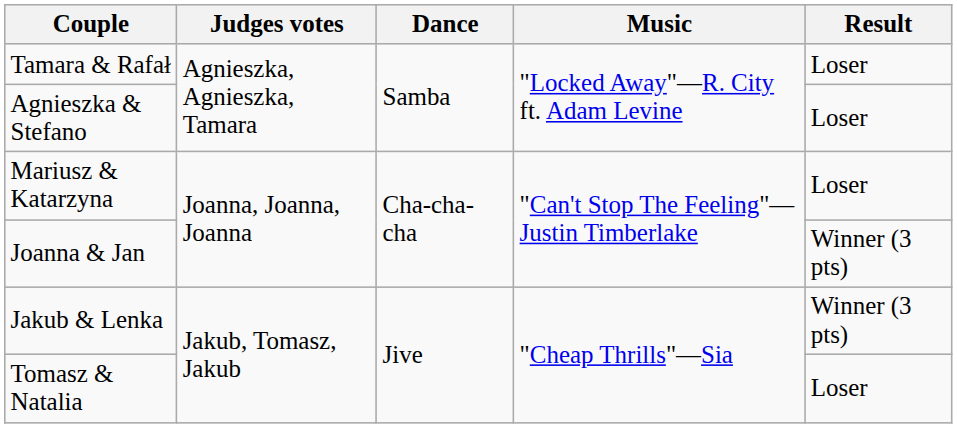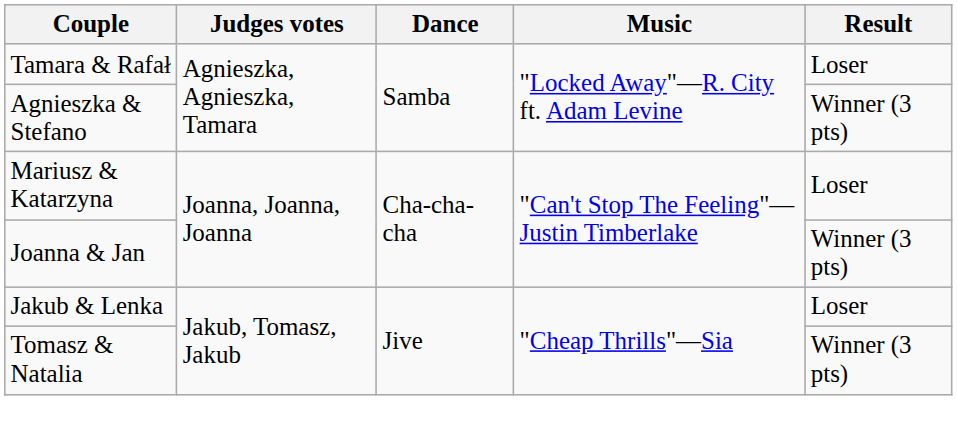Agnieszka & Stefano | Result: Loser -> Winner (3 pts)
Jakub & Lenka | Result: Winner (3 pts) -> Loser
Tomasz & Natalia | Result: Loser -> Winner (3 pts)
